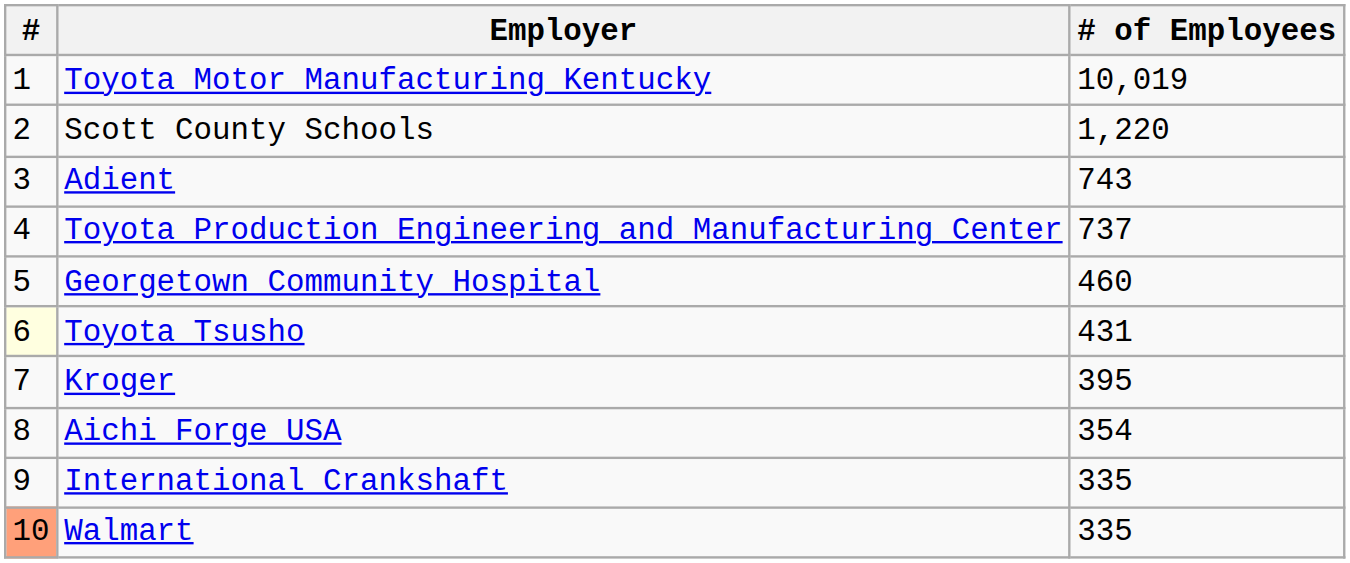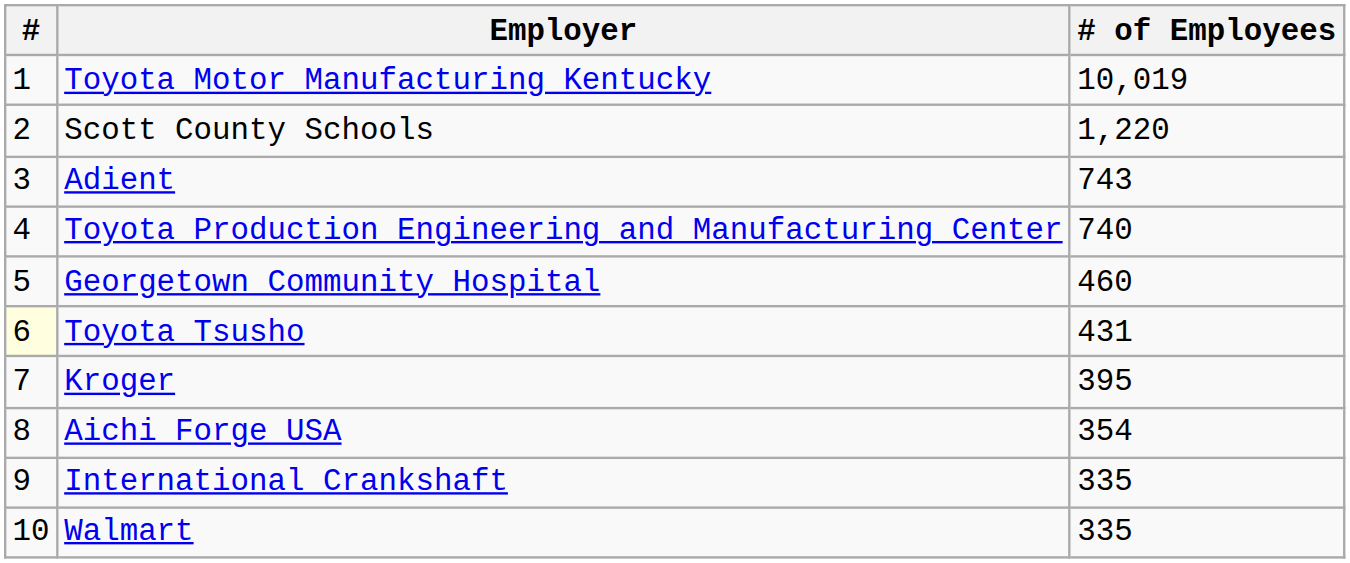Toyota Production Engineering and Manufacturing Center | # of Employees: 737 -> 740
Walmart | #: lightsalmon background -> no background
